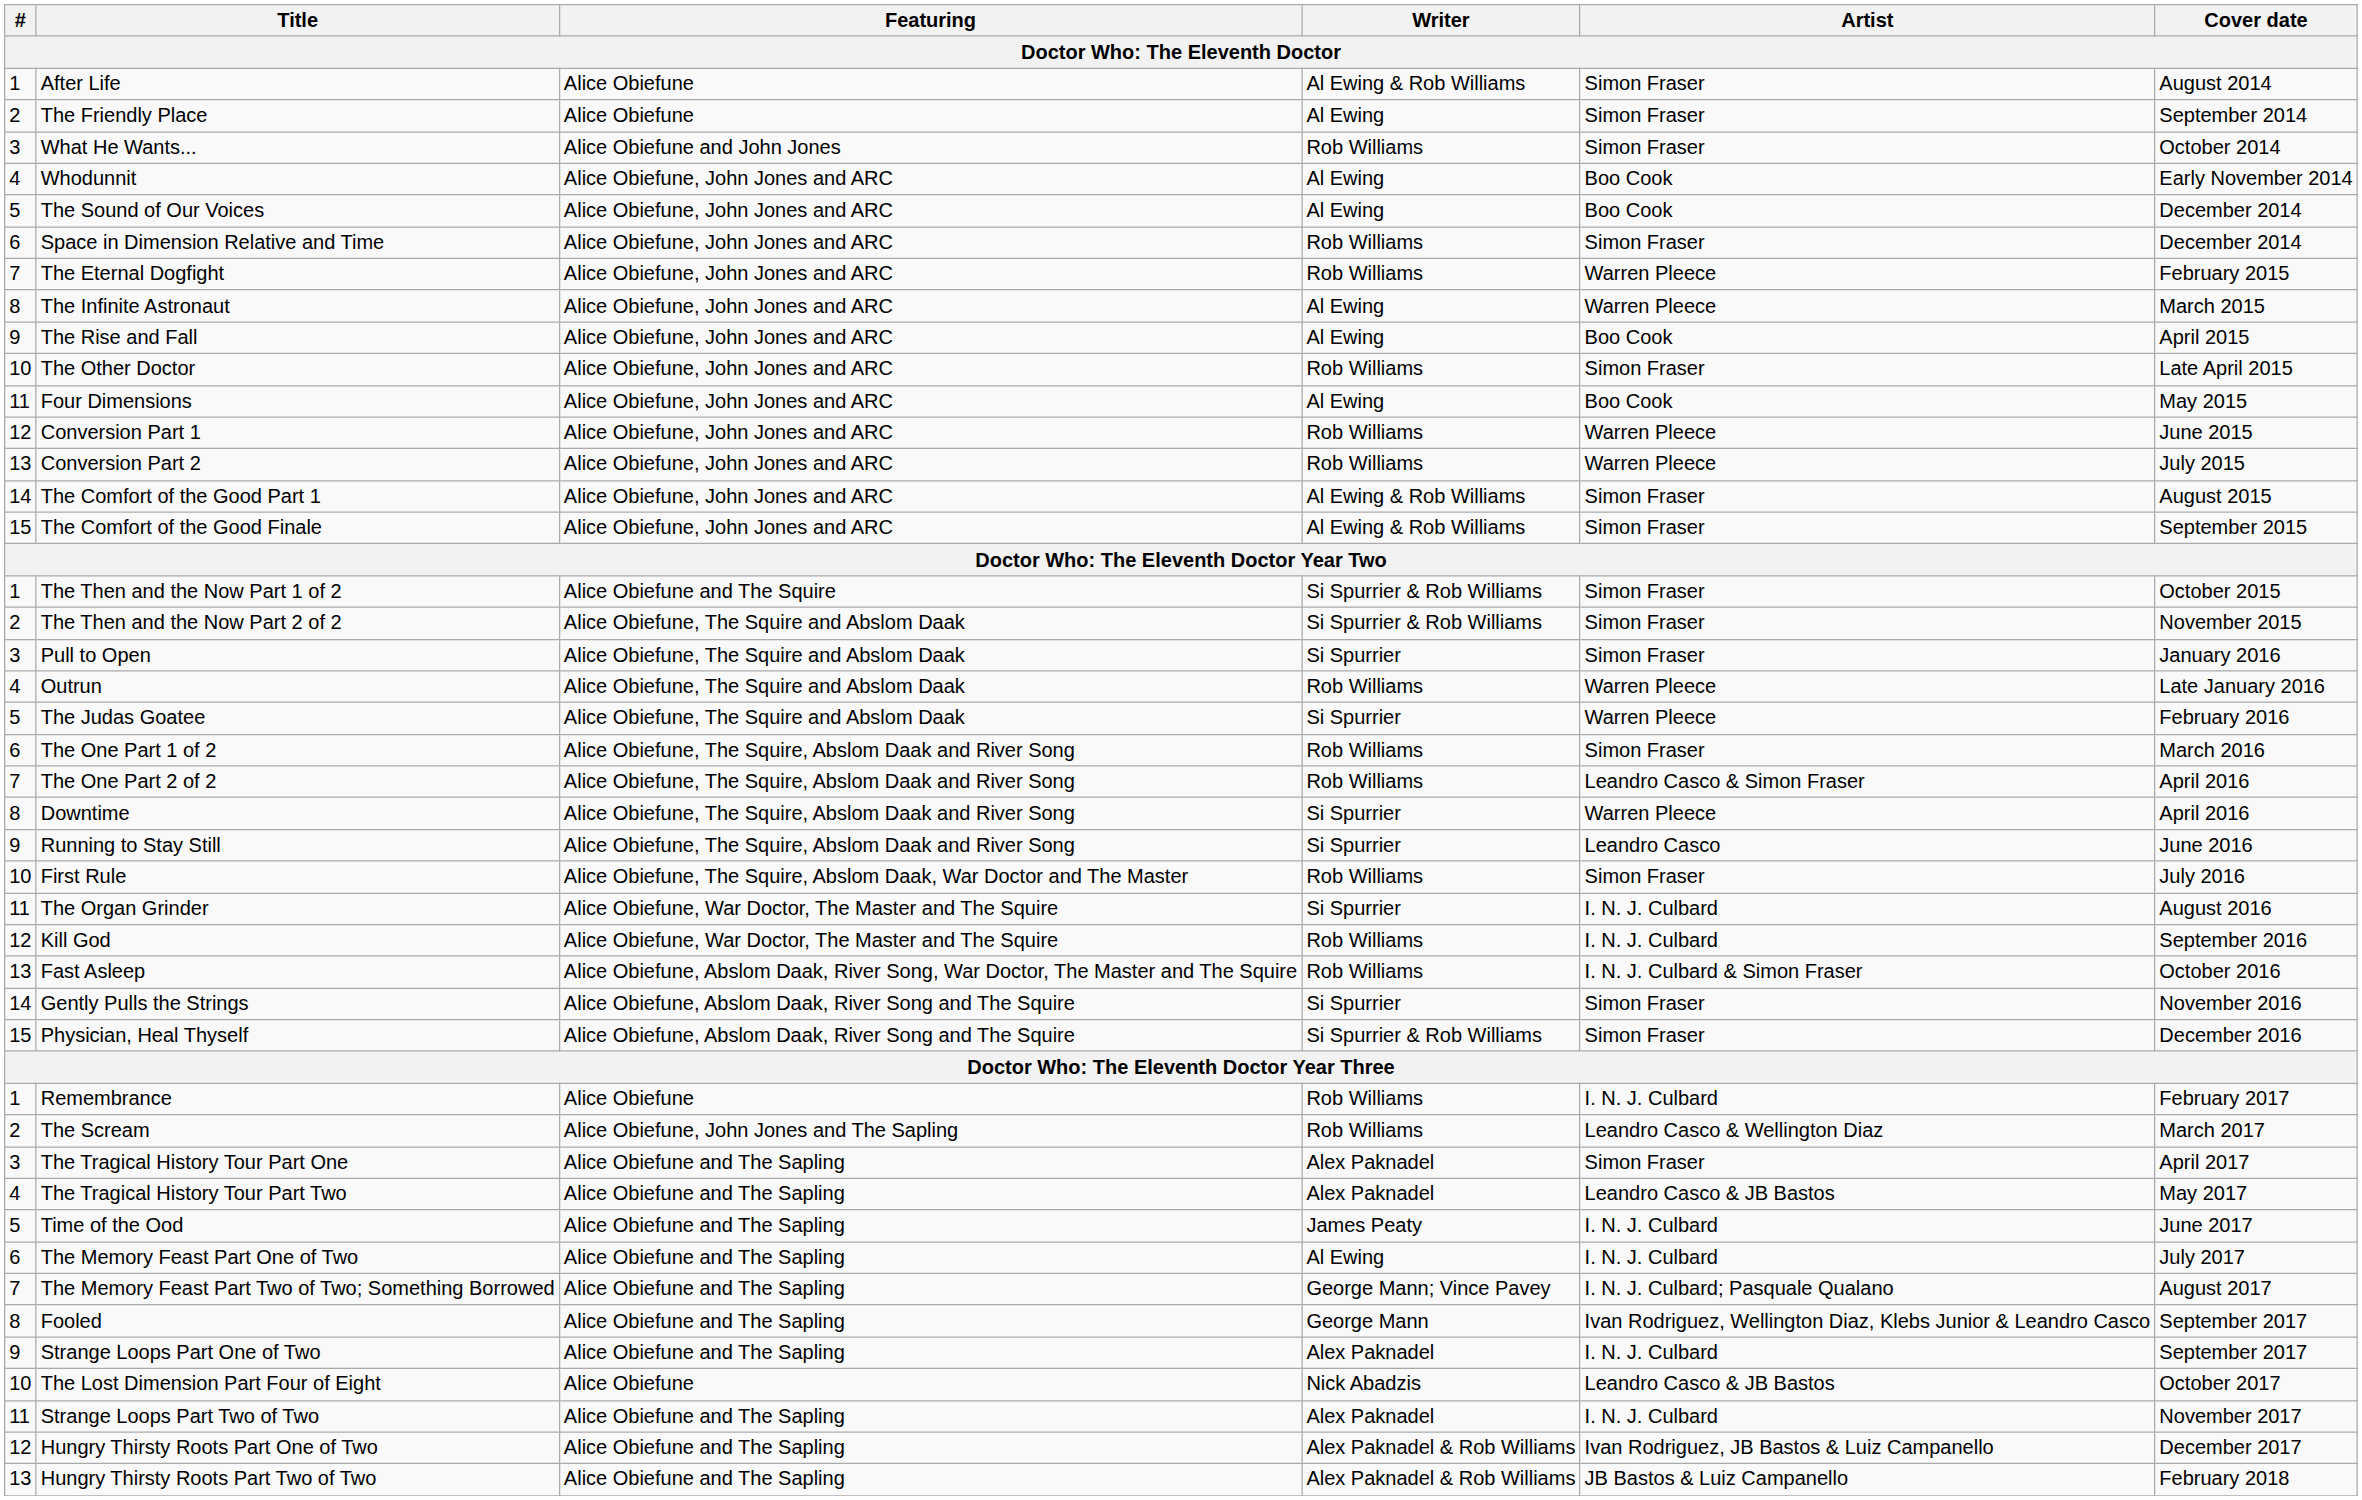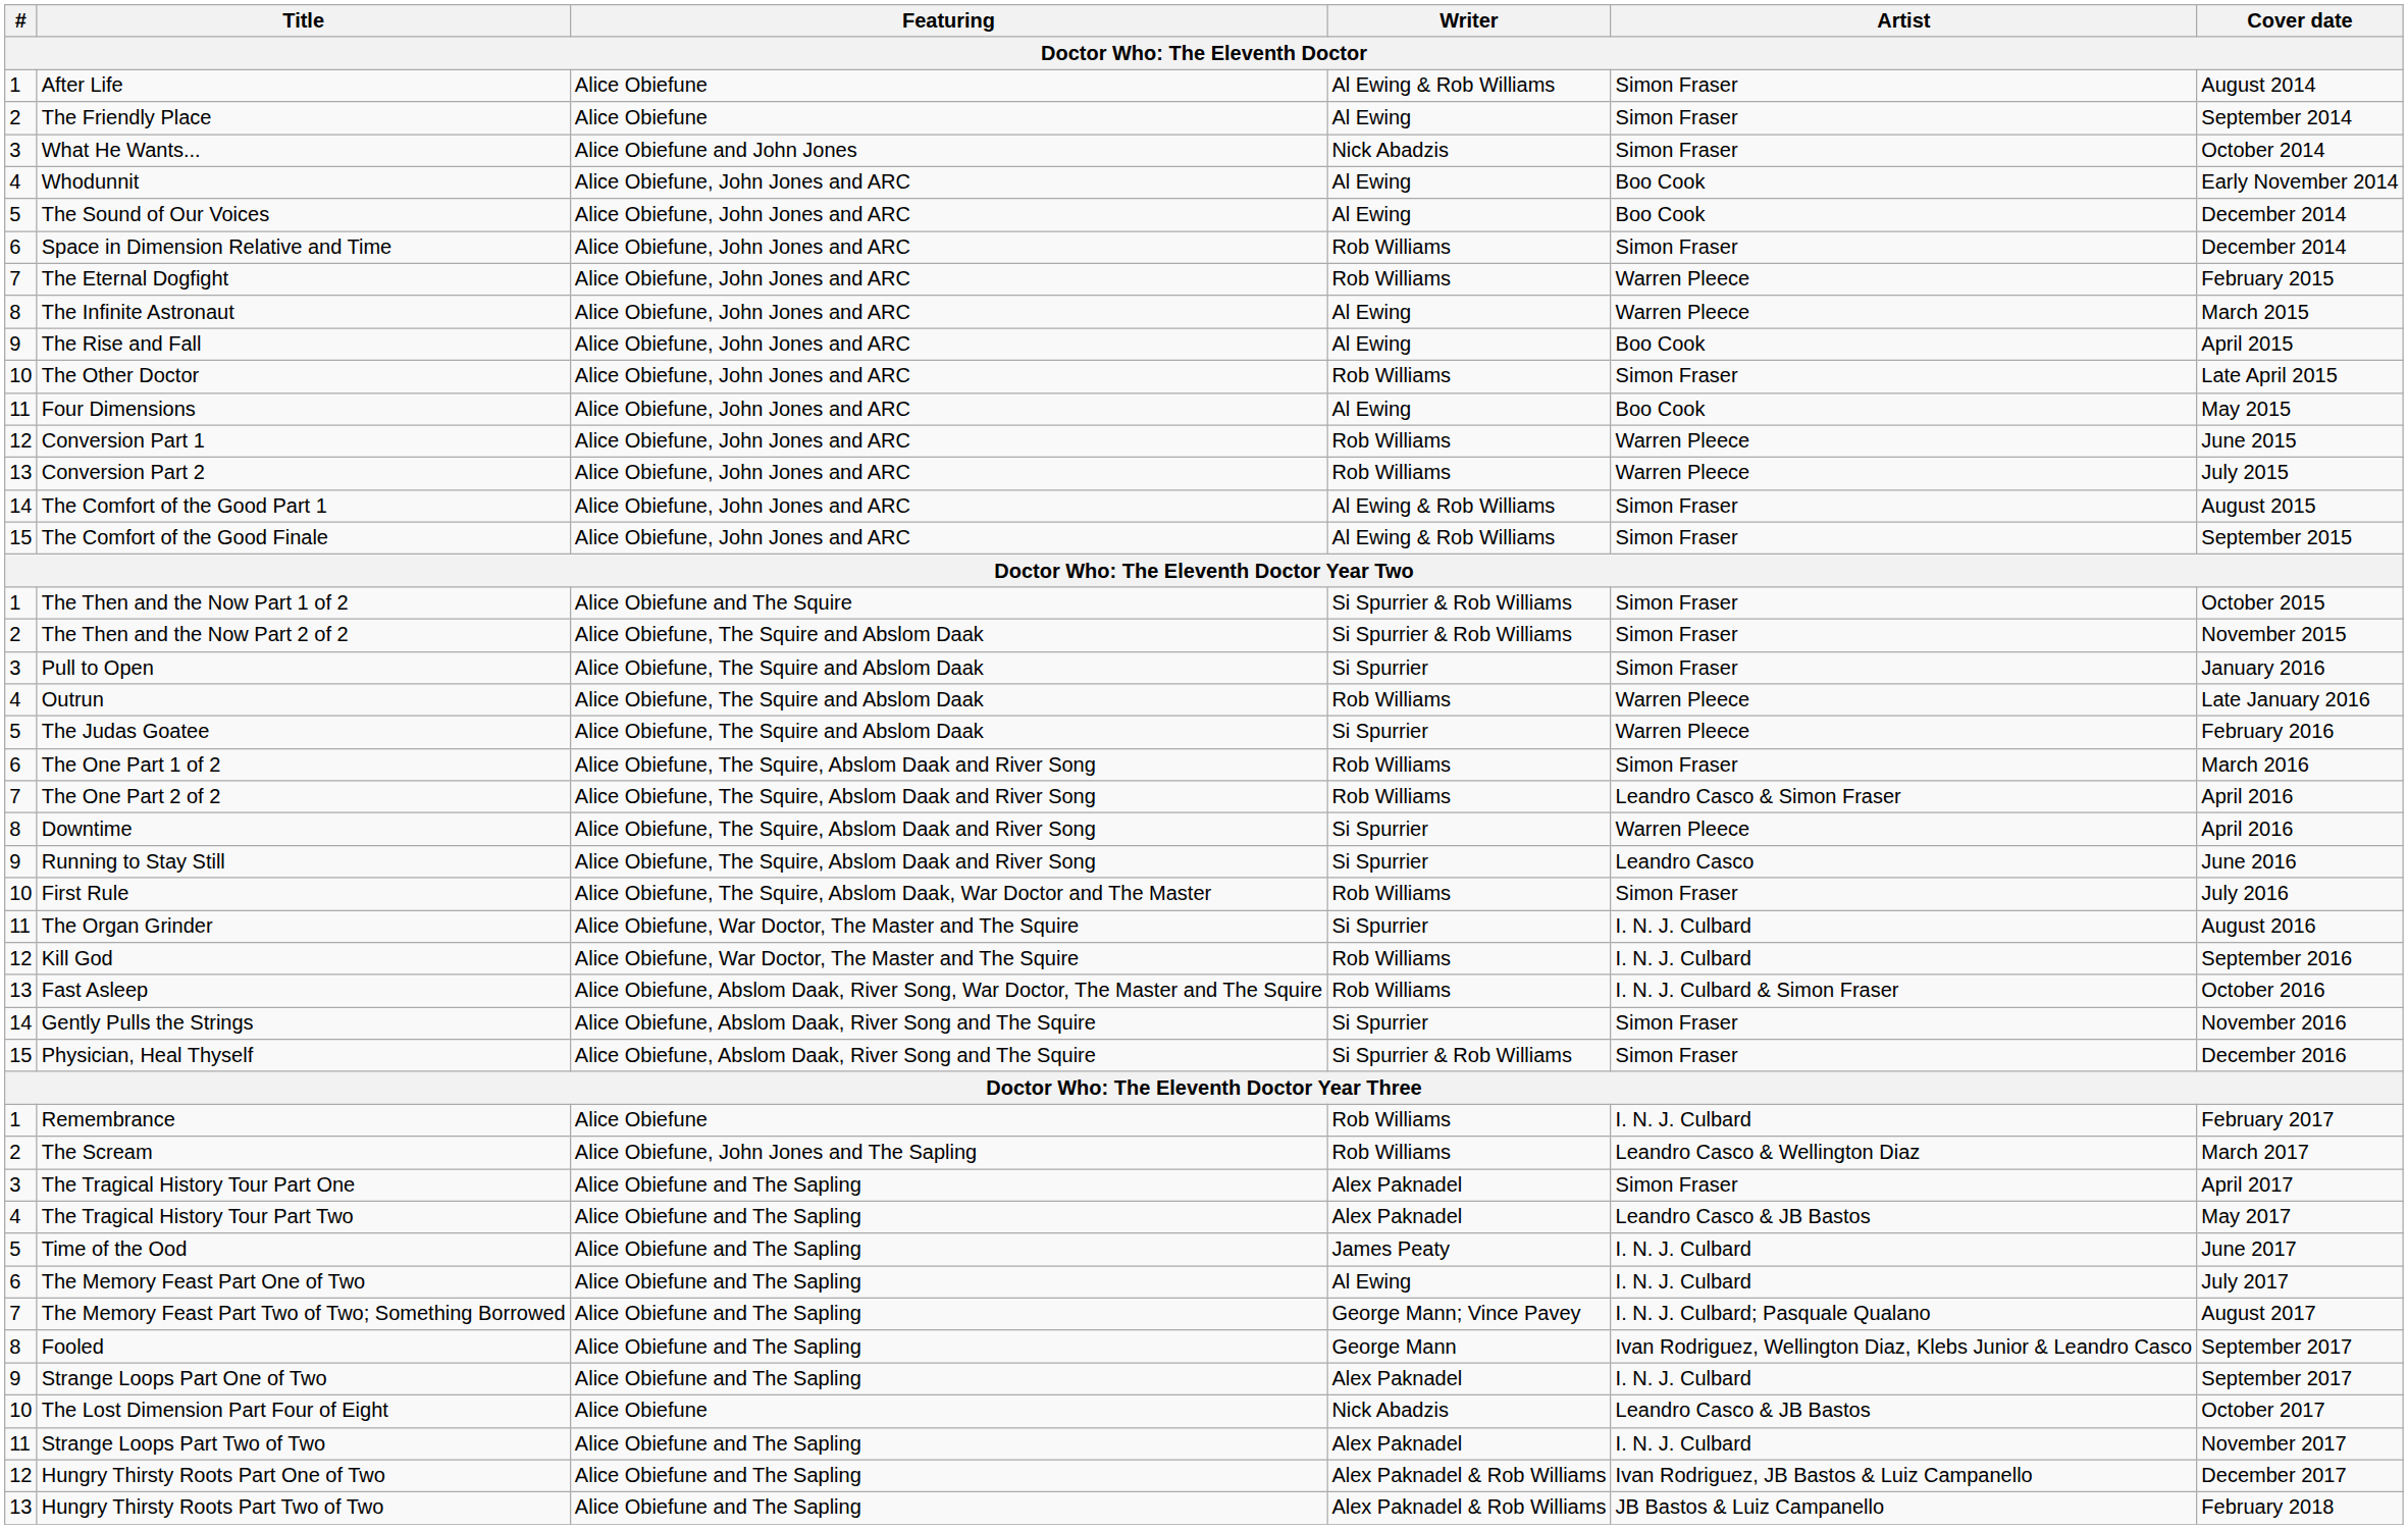What He Wants... | Writer: Rob Williams -> Nick Abadzis
